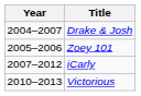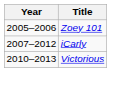- row: 2004–2007 | Drake & Josh
